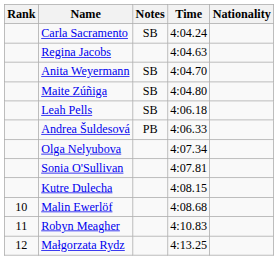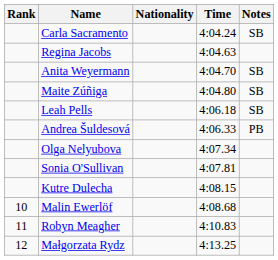columns swapped: Nationality <-> Notes
